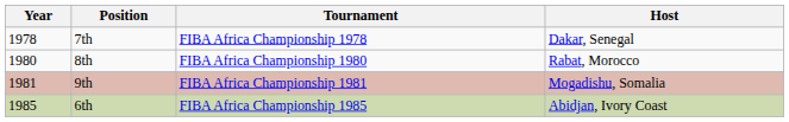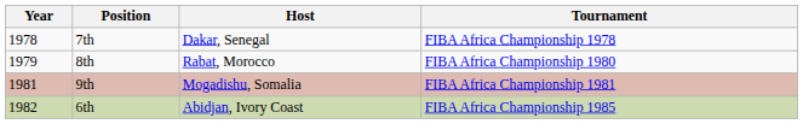columns swapped: Tournament <-> Host
8th | Year: 1980 -> 1979
6th | Year: 1985 -> 1982
